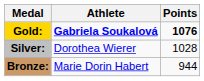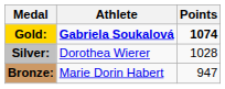Gold: | Points: 1076 -> 1074
Bronze: | Points: 944 -> 947
